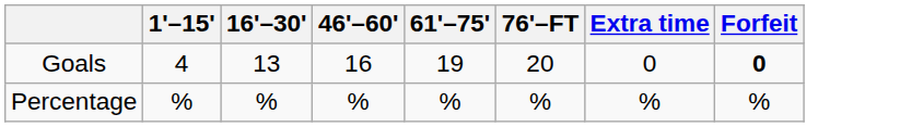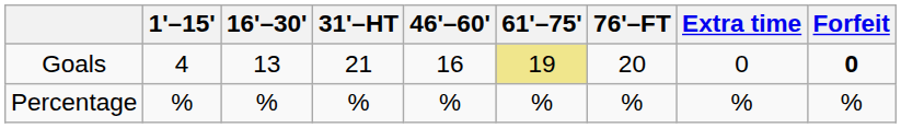+ column: 31'–HT | 21 | %
Goals | 61'–75': no background -> khaki background
